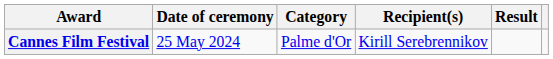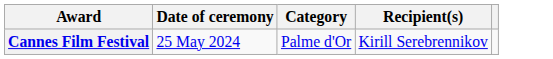- column: Result
